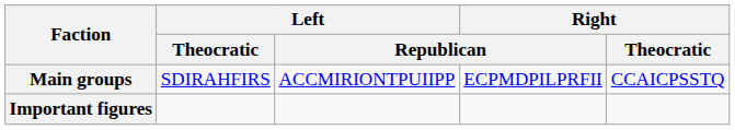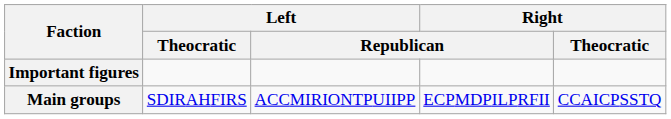rows swapped: Main groups <-> Important figures
